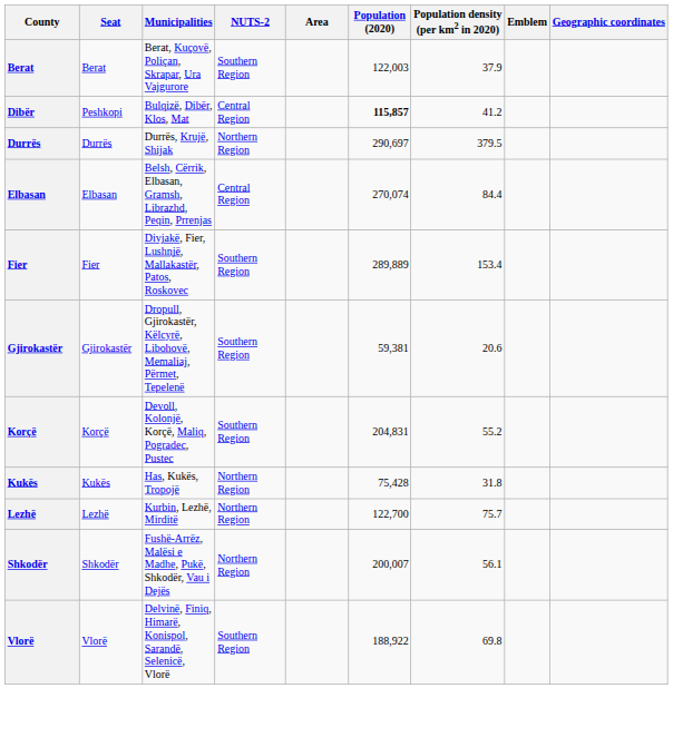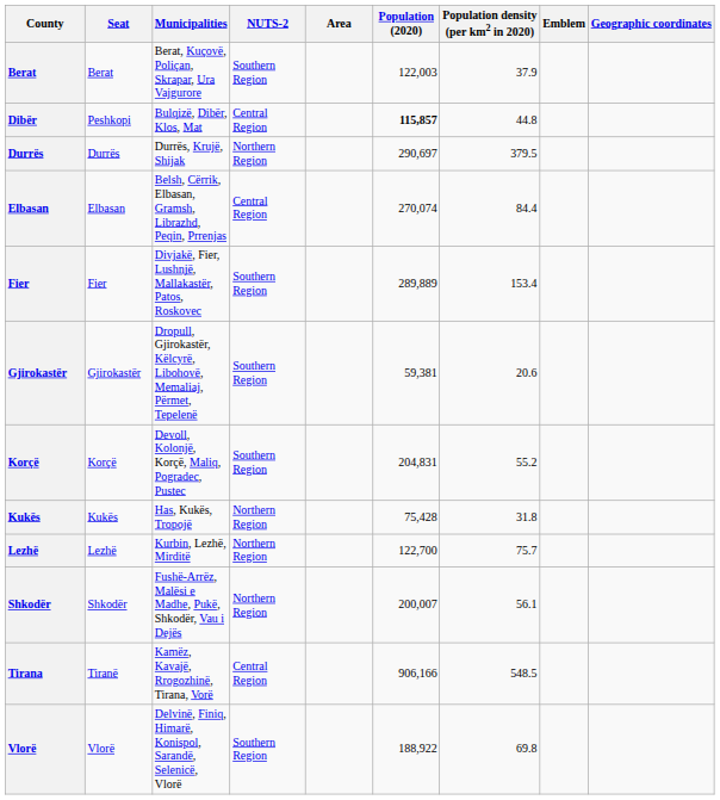Dibër | Population density (per km2 in 2020): 41.2 -> 44.8
+ row: Tirana | Tiranë | Kamëz, Kavajë, Rrogozhinë, Tirana, Vorë | Central Region | 906,166 | 548.5
